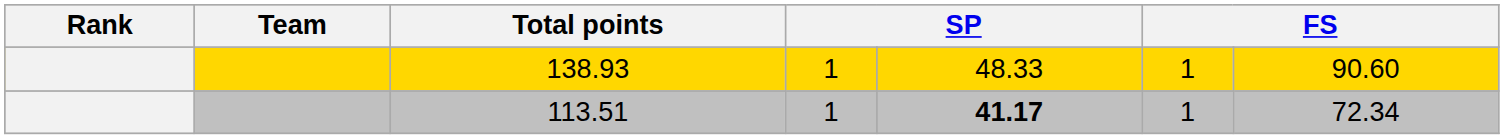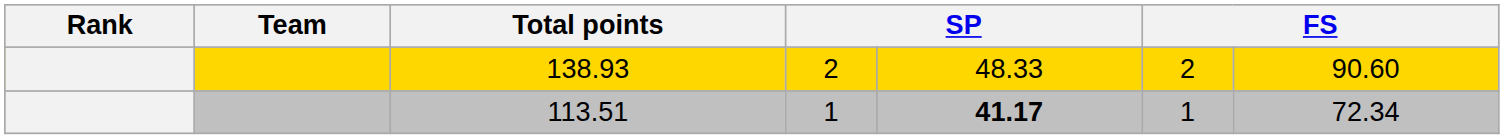138.93 | column 4: 1 -> 2
138.93 | column 6: 1 -> 2
